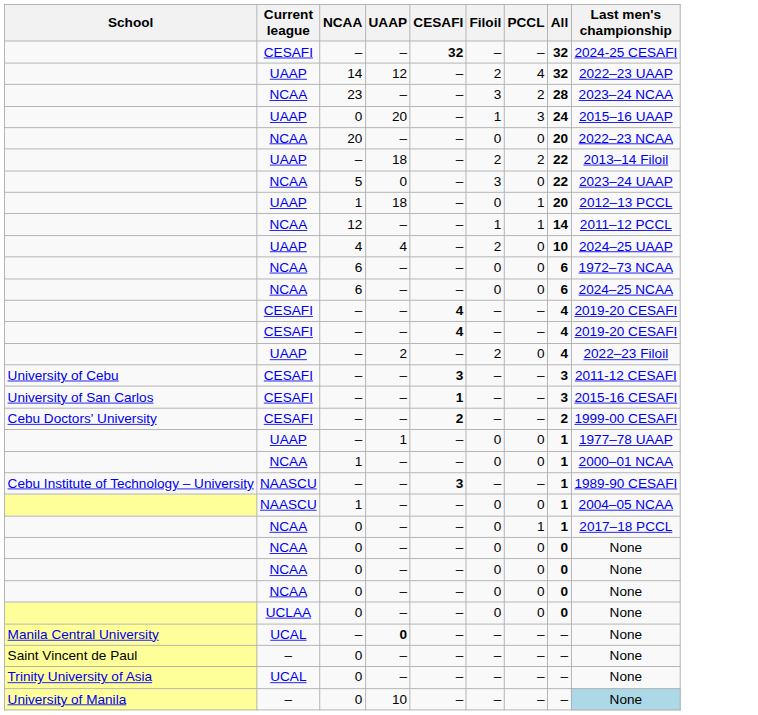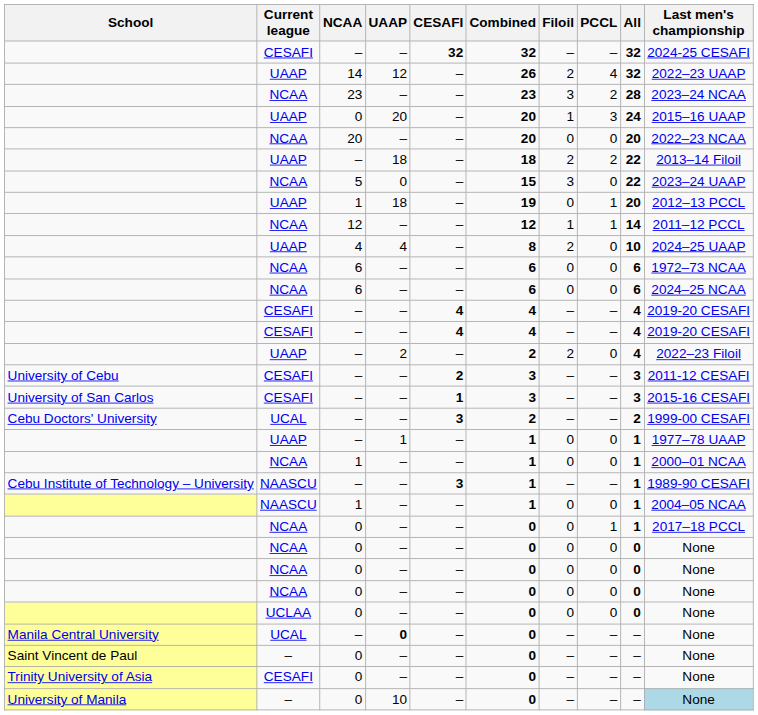+ column: Combined | 32 | 26 | 23 | 20 | 20 | 18 | 15 | 19 | 12 | 8 | 6 | 6 | 4 | 4 | 2 | 3 | 3 | 2 | 1 | 1 | 1 | 1 | 0 | 0 | 0 | 0 | 0 | 0 | 0 | 0 | 0
University of Cebu / – | CESAFI: 3 -> 2
Cebu Doctors' University / – | Current league: CESAFI -> UCAL
Cebu Doctors' University / – | CESAFI: 2 -> 3
Trinity University of Asia / 0 | Current league: UCAL -> CESAFI
